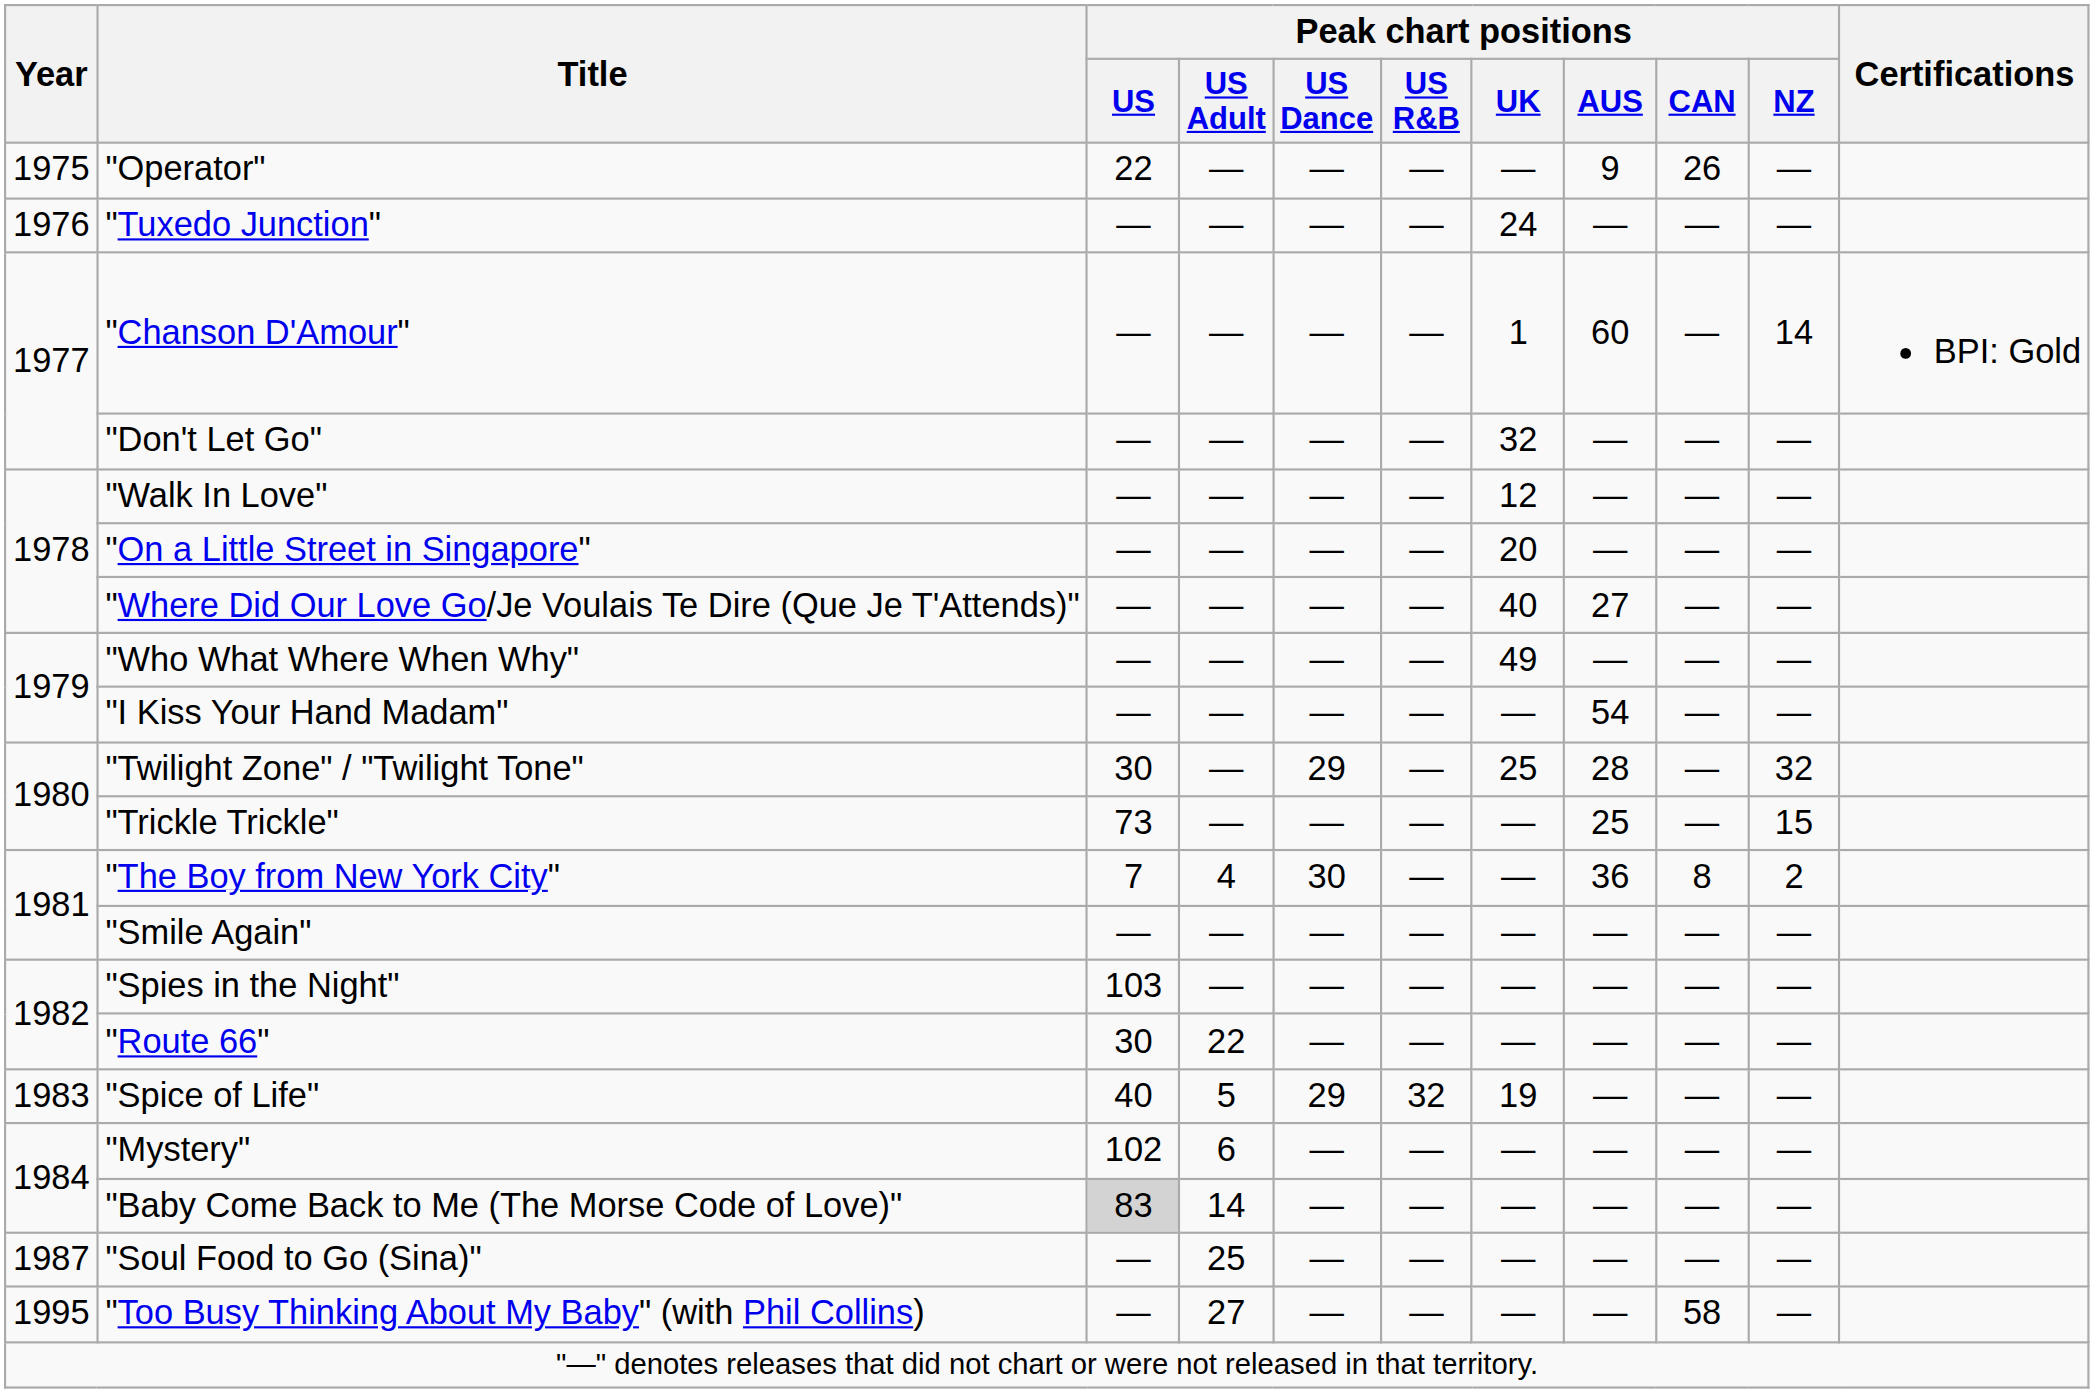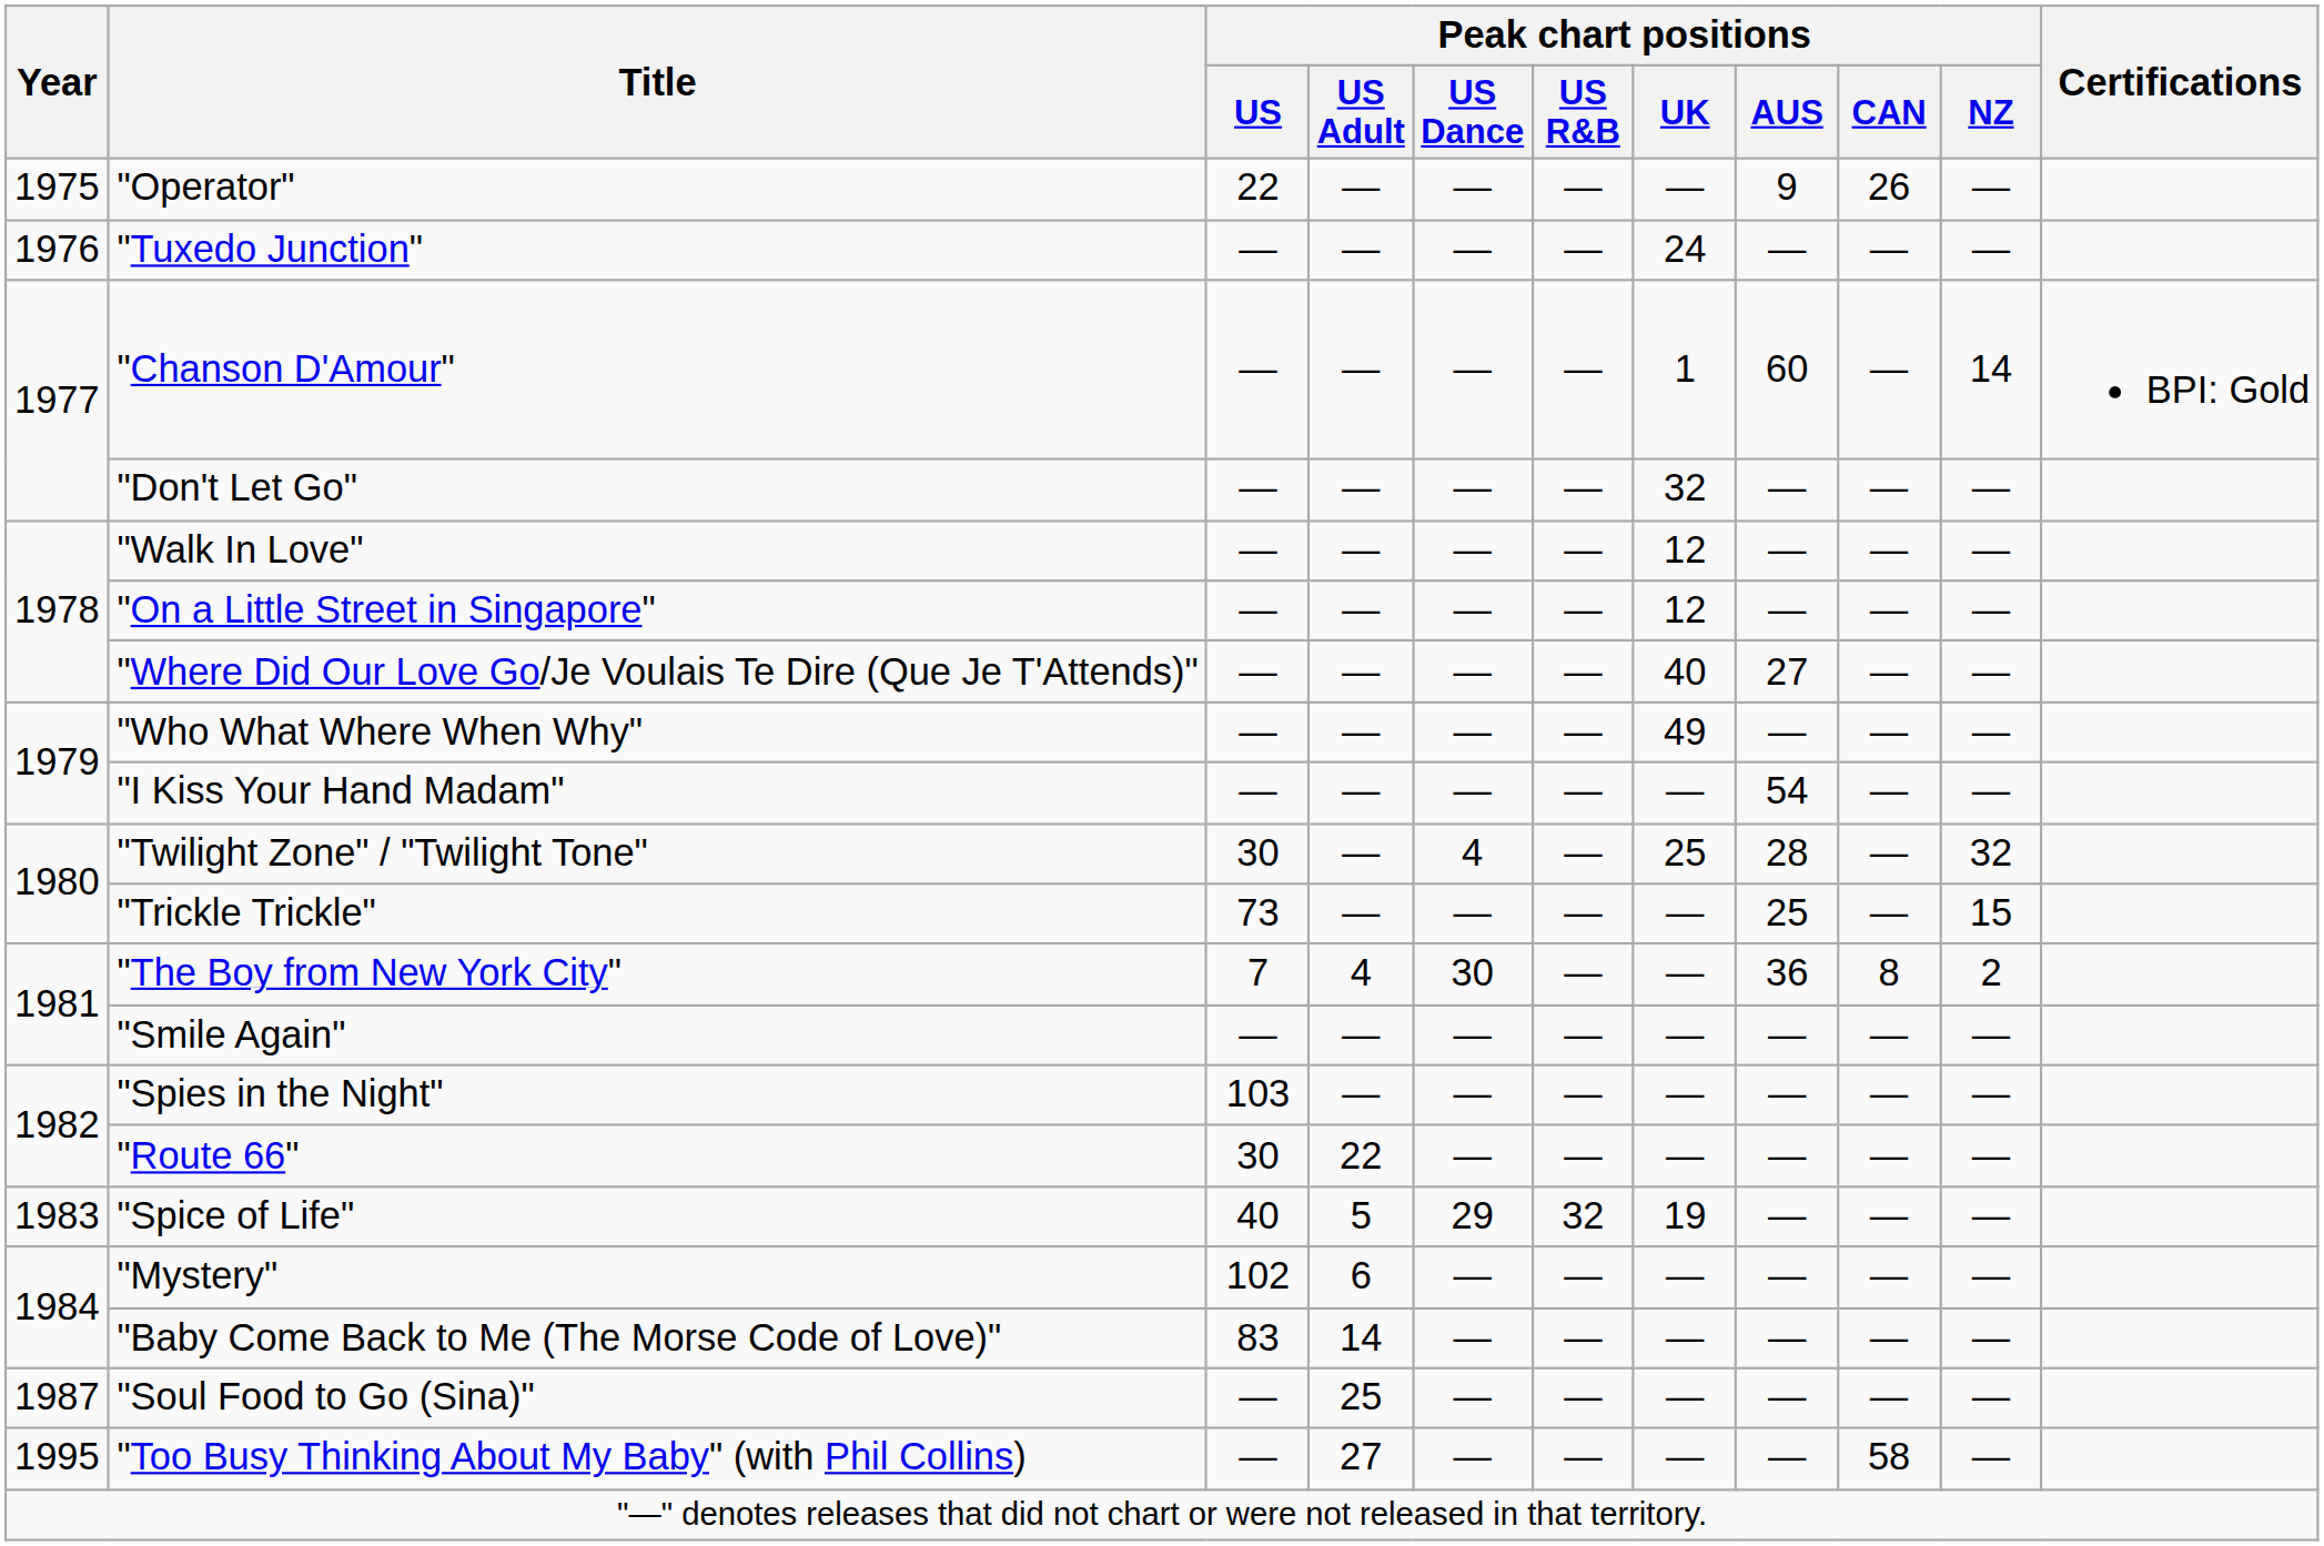"On a Little Street in Singapore" | Peak chart positions / UK: 20 -> 12
"Twilight Zone" / "Twilight Tone" | Peak chart positions / US Dance: 29 -> 4
"Baby Come Back to Me (The Morse Code of Love)" | Peak chart positions / US: lightgrey background -> no background
